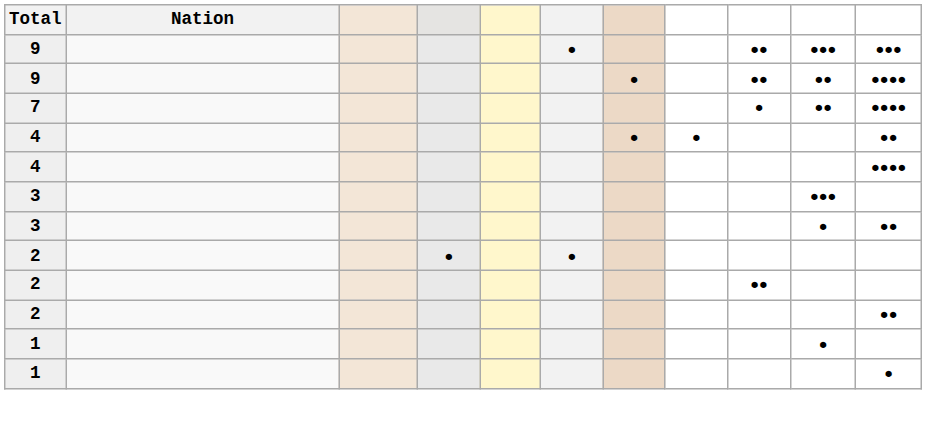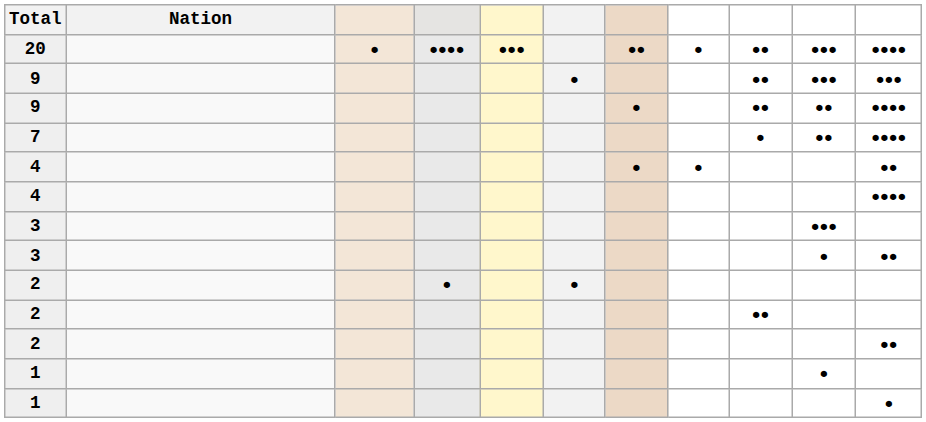+ row: 20 | ● | ●●●● | ●●● | ●● | ● | ●● | ●●● | ●●●●
